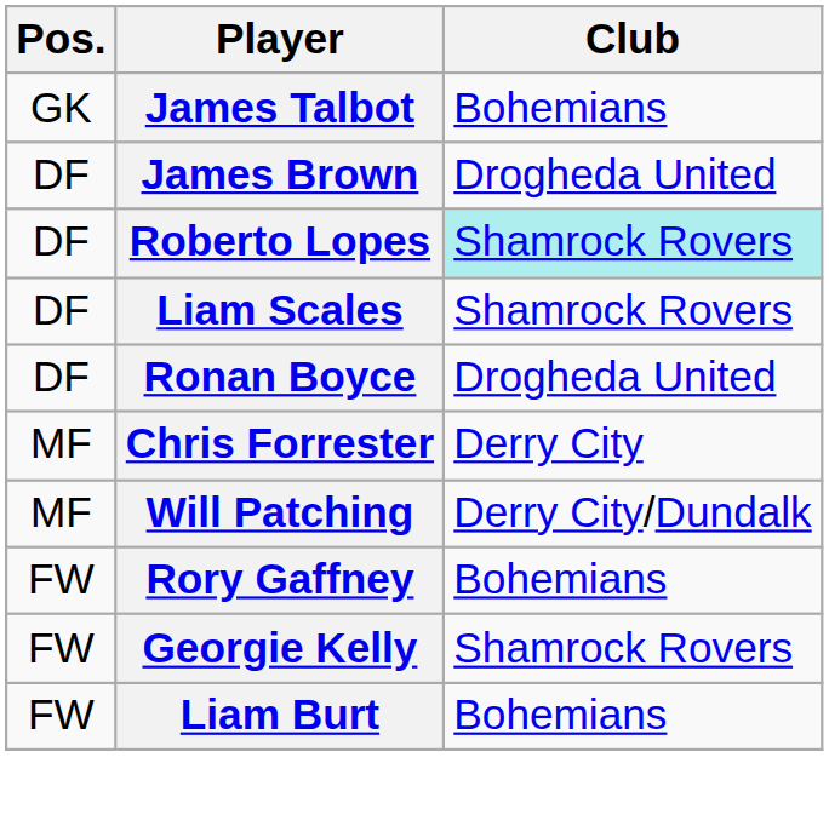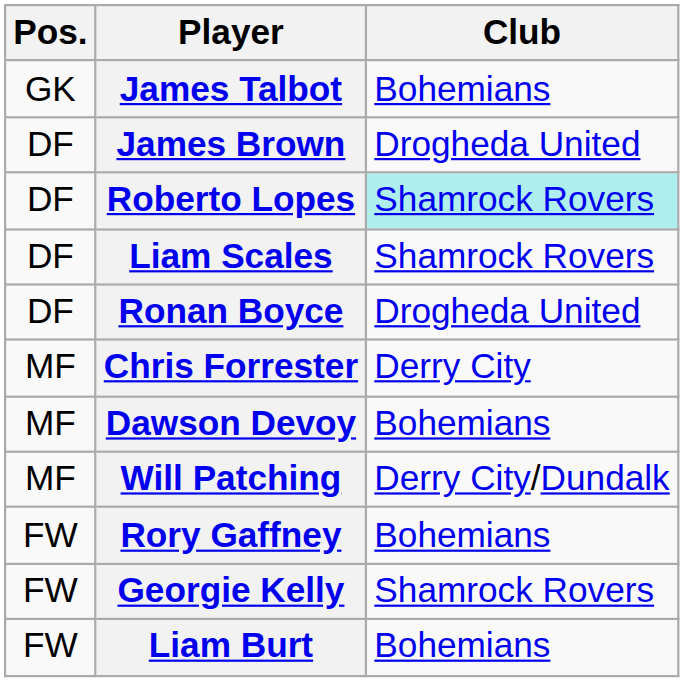+ row: MF | Dawson Devoy | Bohemians
